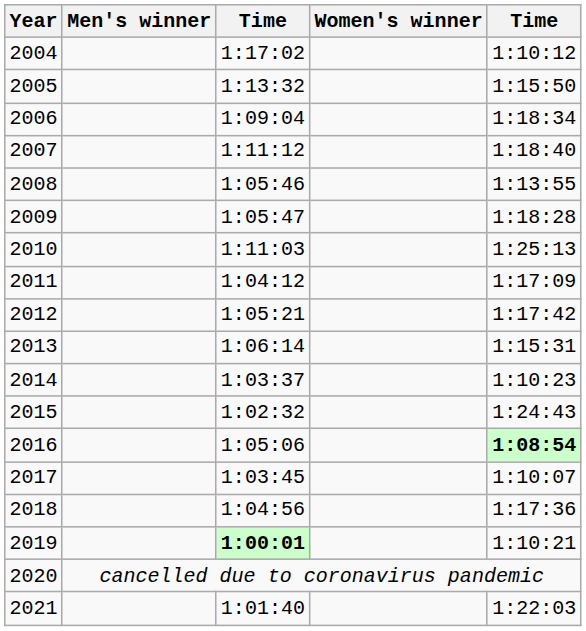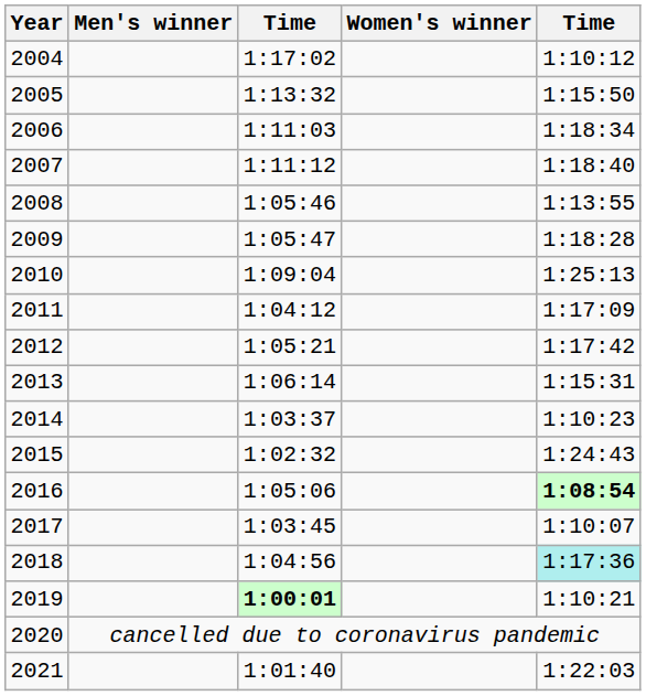2006 | column 3: 1:09:04 -> 1:11:03
2010 | column 3: 1:11:03 -> 1:09:04
2018 | column 5: no background -> paleturquoise background
